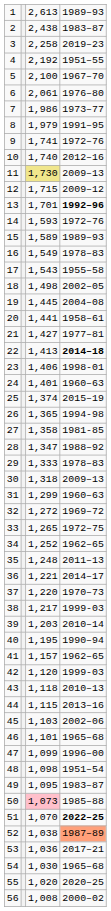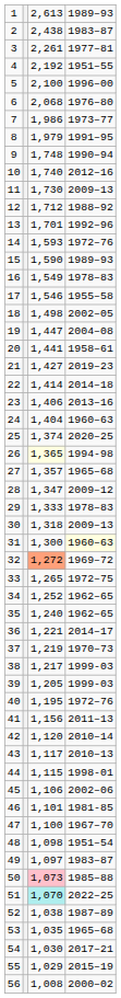3 | column 3: 2,258 -> 2,261
3 | column 4: 2019–23 -> 1977–81
5 | column 4: 1967–70 -> 1996–00
6 | column 3: 2,061 -> 2,068
9 | column 3: 1,741 -> 1,748
9 | column 4: 1972–76 -> 1990–94
11 | column 3: khaki background -> no background
12 | column 3: 1,715 -> 1,712
12 | column 4: 2009–12 -> 1988–92
13 | column 4: bold -> normal
15 | column 3: 1,589 -> 1,590
17 | column 3: 1,543 -> 1,546
19 | column 3: 1,445 -> 1,447
21 | column 4: 1977–81 -> 2019–23
22 | column 3: 1,413 -> 1,414
22 | column 4: bold -> normal
23 | column 4: 1998-01 -> 2013–16
24 | column 3: 1,401 -> 1,404
25 | column 4: 2015–19 -> 2020–25
26 | column 3: no background -> lightyellow background
27 | column 3: 1,358 -> 1,357
27 | column 4: 1981-85 -> 1965–68
28 | column 4: 1988–92 -> 2009–12
31 | column 3: 1,299 -> 1,300
31 | column 4: no background -> lightyellow background
32 | column 3: no background -> lightsalmon background
35 | column 3: 1,248 -> 1,240
35 | column 4: 2011–13 -> 1962–65
37 | column 3: 1,220 -> 1,219
39 | column 3: 1,203 -> 1,205
39 | column 4: 2010–14 -> 1999-03
40 | column 4: 1990–94 -> 1972–76
41 | column 3: 1,157 -> 1,156
41 | column 4: 1962–65 -> 2011–13
42 | column 4: 1999-03 -> 2010–14
43 | column 3: 1,118 -> 1,117
44 | column 4: 2013–16 -> 1998-01
45 | column 3: 1,103 -> 1,106
46 | column 4: 1965–68 -> 1981-85
47 | column 3: 1,099 -> 1,100
47 | column 4: 1996–00 -> 1967–70
49 | column 3: 1,095 -> 1,097
51 | column 3: no background -> paleturquoise background
51 | column 4: bold -> normal
52 | column 4: lightsalmon background -> no background
53 | column 3: 1,036 -> 1,035
53 | column 4: 2017–21 -> 1965–68
54 | column 4: 1965–68 -> 2017–21
55 | column 3: 1,020 -> 1,029
55 | column 4: 2020–25 -> 2015–19
